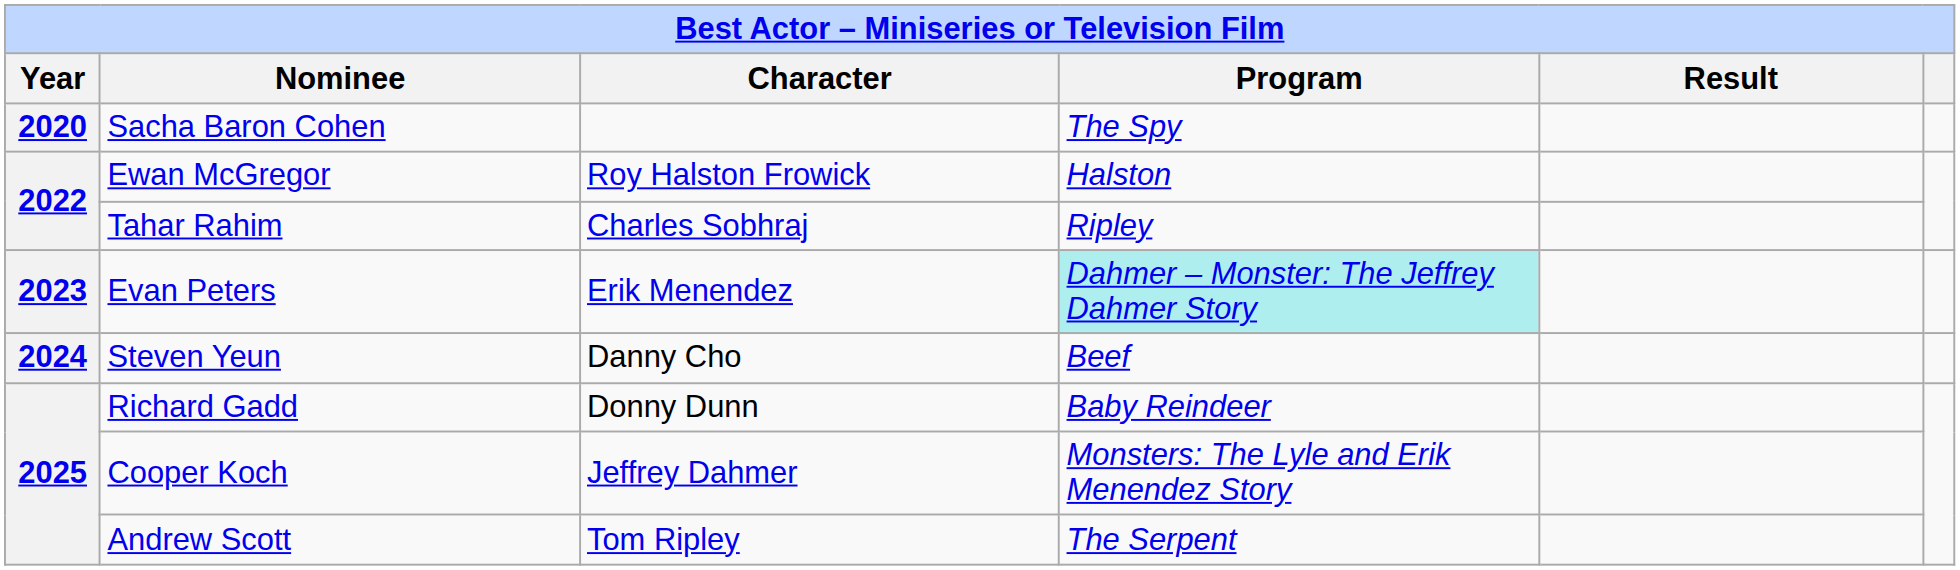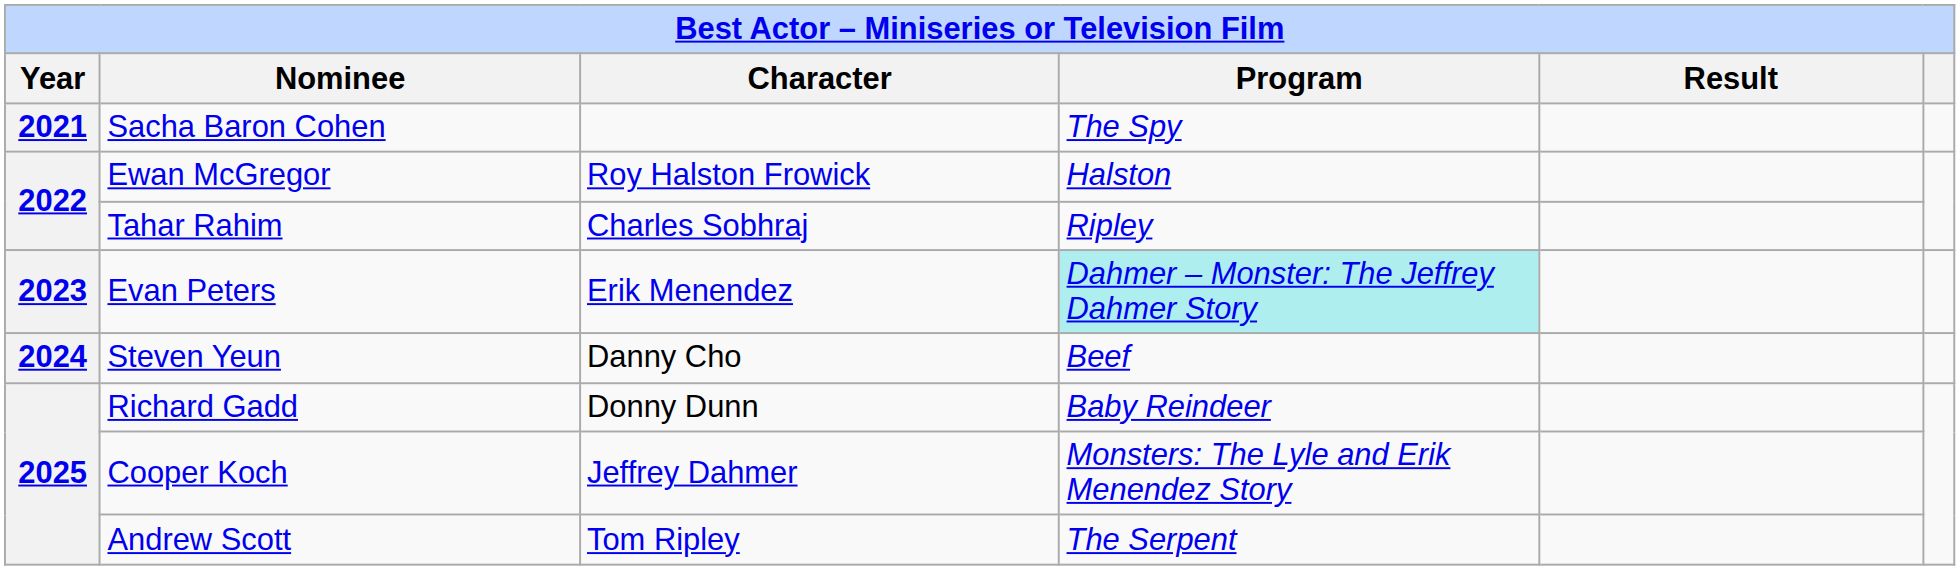Sacha Baron Cohen | Year: 2020 -> 2021
